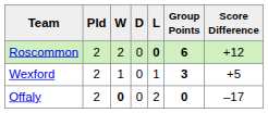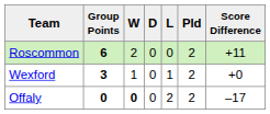columns swapped: Pld <-> Group Points
Roscommon | L: bold -> normal
Roscommon | Score Difference: +12 -> +11
Wexford | Score Difference: +5 -> +0
